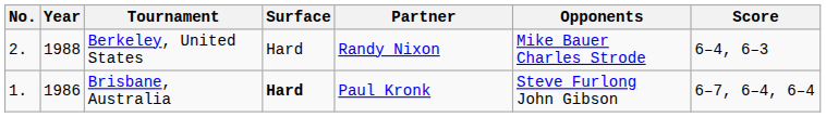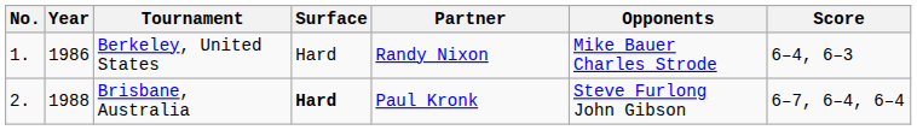Berkeley, United States | No.: 2. -> 1.
Berkeley, United States | Year: 1988 -> 1986
Brisbane, Australia | No.: 1. -> 2.
Brisbane, Australia | Year: 1986 -> 1988
